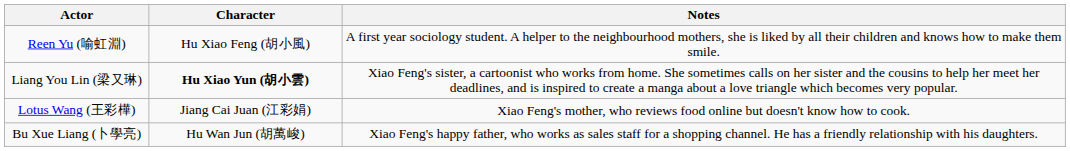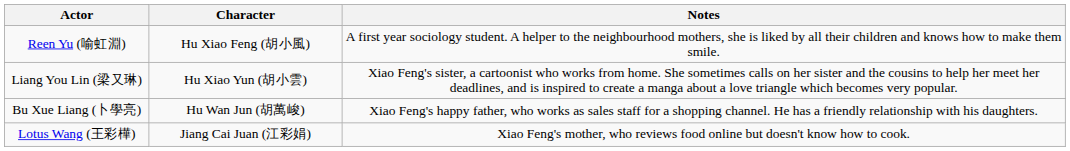Liang You Lin (梁又琳) | Character: bold -> normal
rows swapped: Bu Xue Liang (卜學亮) <-> Lotus Wang (王彩樺)
